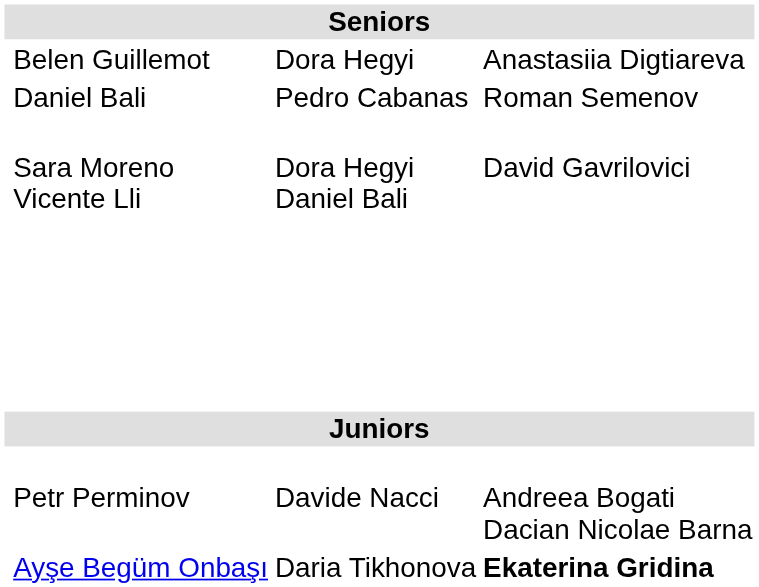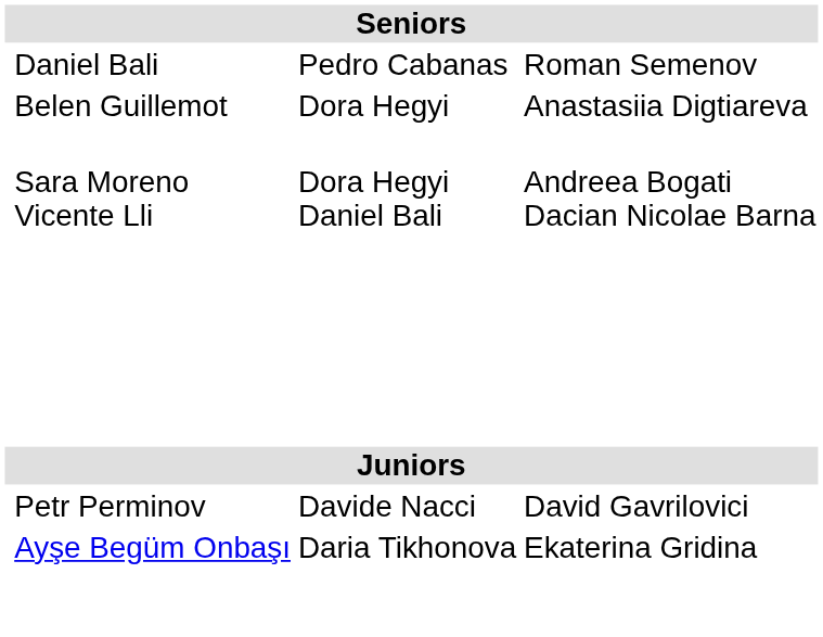rows swapped: Daniel Bali <-> Belen Guillemot
Sara Moreno Vicente Lli | column 4: David Gavrilovici -> Andreea Bogati Dacian Nicolae Barna
Petr Perminov | column 4: Andreea Bogati Dacian Nicolae Barna -> David Gavrilovici
Ayşe Begüm Onbaşı | column 4: bold -> normal
